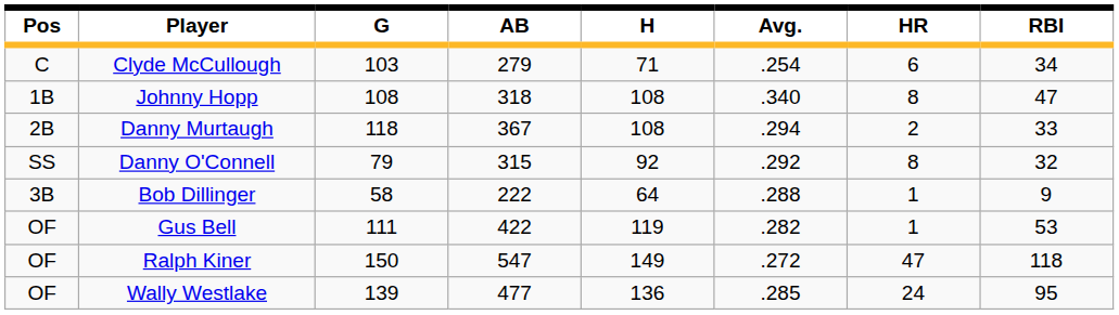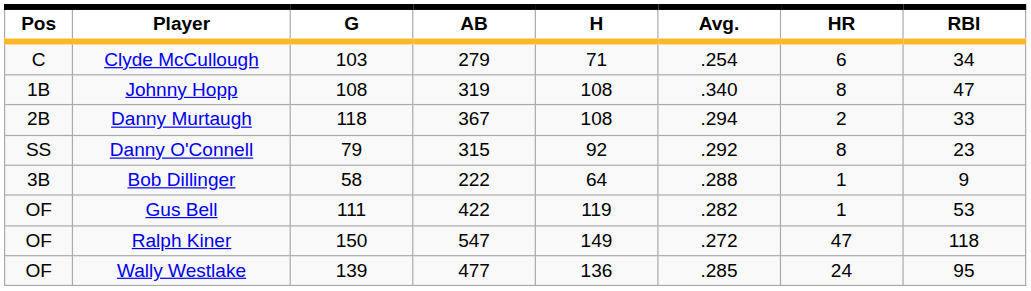Johnny Hopp | AB: 318 -> 319
Danny O'Connell | RBI: 32 -> 23
